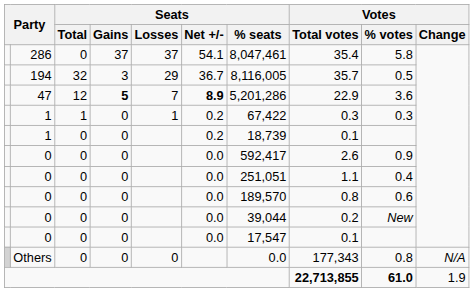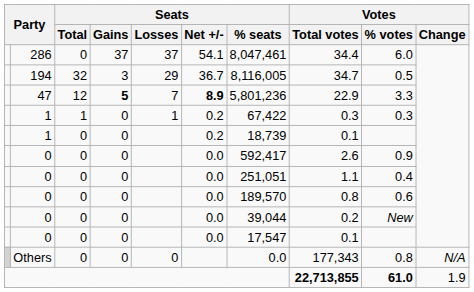286 | Votes / Total votes: 35.4 -> 34.4
286 | Votes / % votes: 5.8 -> 6.0
194 | Votes / Total votes: 35.7 -> 34.7
47 | Seats / % seats: 5,201,286 -> 5,801,236
47 | Votes / % votes: 3.6 -> 3.3
